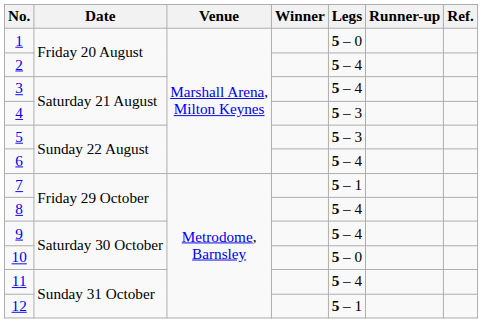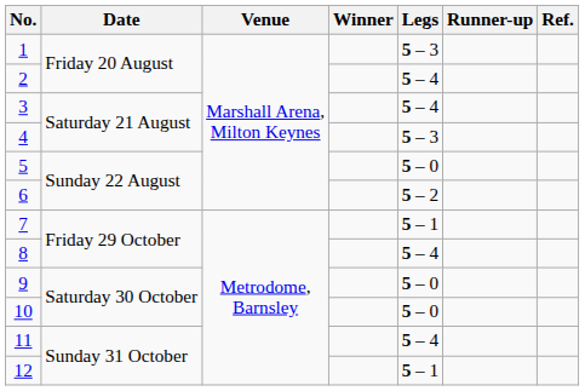1 | Legs: 5 – 0 -> 5 – 3
5 | Legs: 5 – 3 -> 5 – 0
6 | Legs: 5 – 4 -> 5 – 2
9 | Legs: 5 – 4 -> 5 – 0
